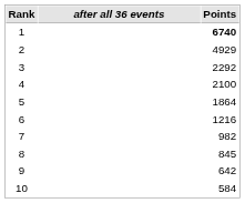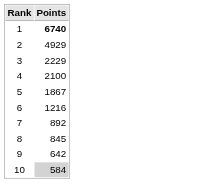- column: after all 36 events
3 | Points: 2292 -> 2229
5 | Points: 1864 -> 1867
7 | Points: 982 -> 892
10 | Points: no background -> lightgrey background
